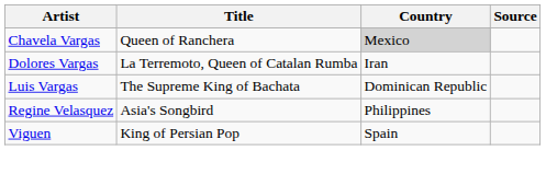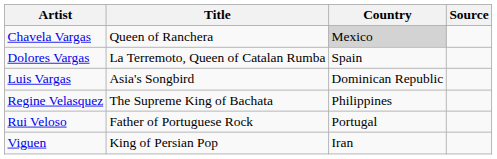Dolores Vargas | Country: Iran -> Spain
Luis Vargas | Title: The Supreme King of Bachata -> Asia's Songbird
Regine Velasquez | Title: Asia's Songbird -> The Supreme King of Bachata
+ row: Rui Veloso | Father of Portuguese Rock | Portugal
Viguen | Country: Spain -> Iran
